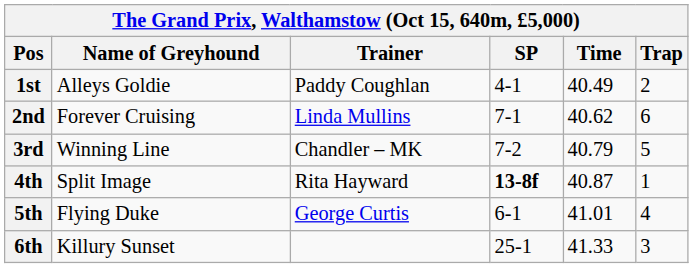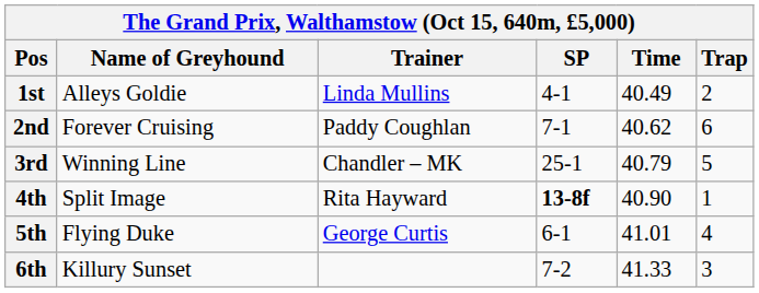1st | Trainer: Paddy Coughlan -> Linda Mullins
2nd | Trainer: Linda Mullins -> Paddy Coughlan
3rd | SP: 7-2 -> 25-1
4th | Time: 40.87 -> 40.90
6th | SP: 25-1 -> 7-2
